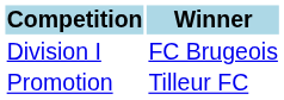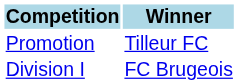rows swapped: Division I <-> Promotion
